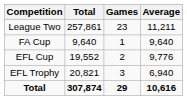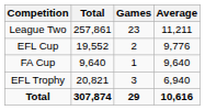rows swapped: FA Cup <-> EFL Cup
